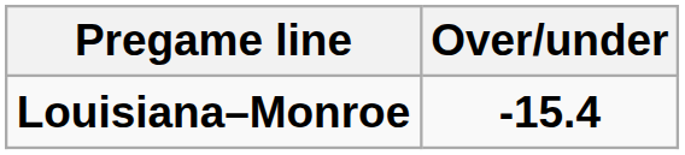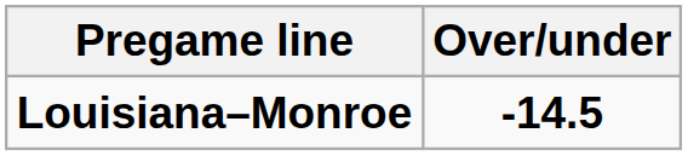Louisiana–Monroe | Over/under: -15.4 -> -14.5
